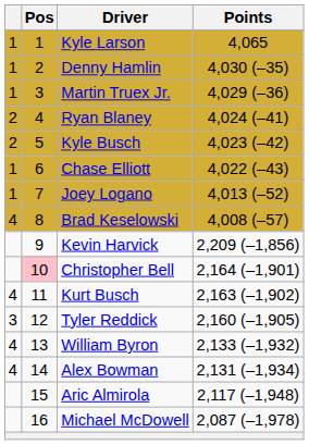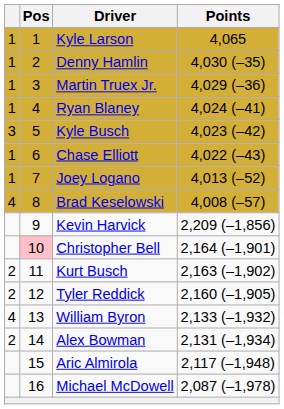Ryan Blaney | column 1: 2 -> 1
Kyle Busch | column 1: 2 -> 3
Kurt Busch | column 1: 4 -> 2
Tyler Reddick | column 1: 3 -> 2
Alex Bowman | column 1: 4 -> 2
